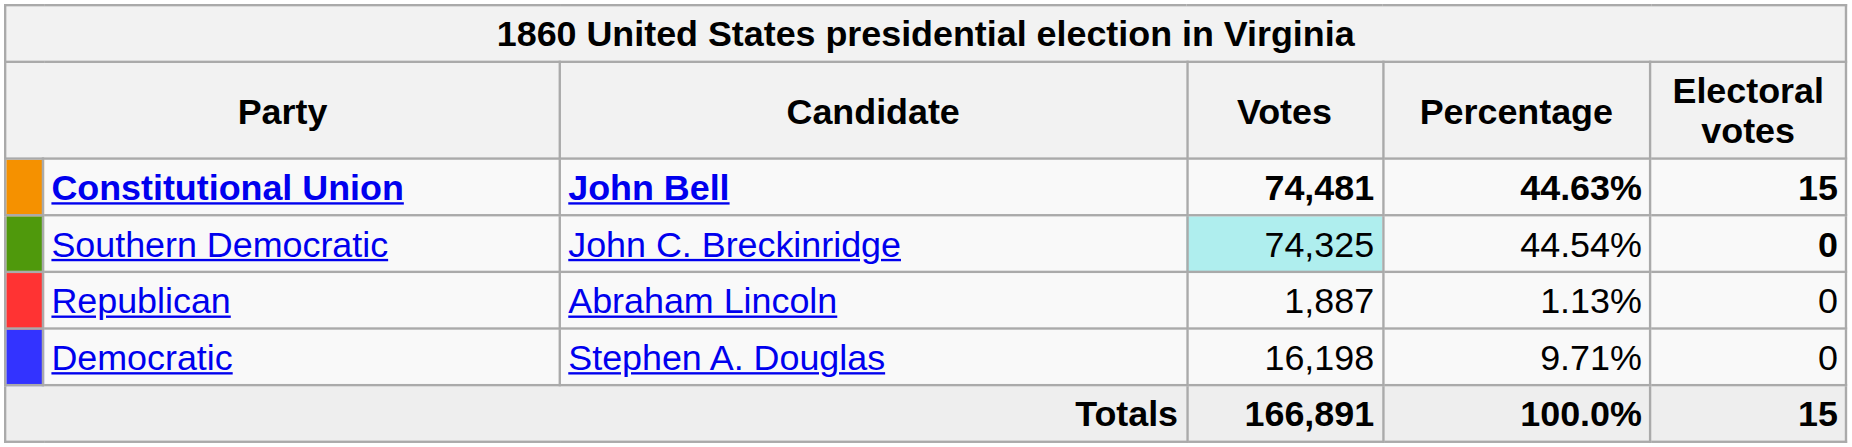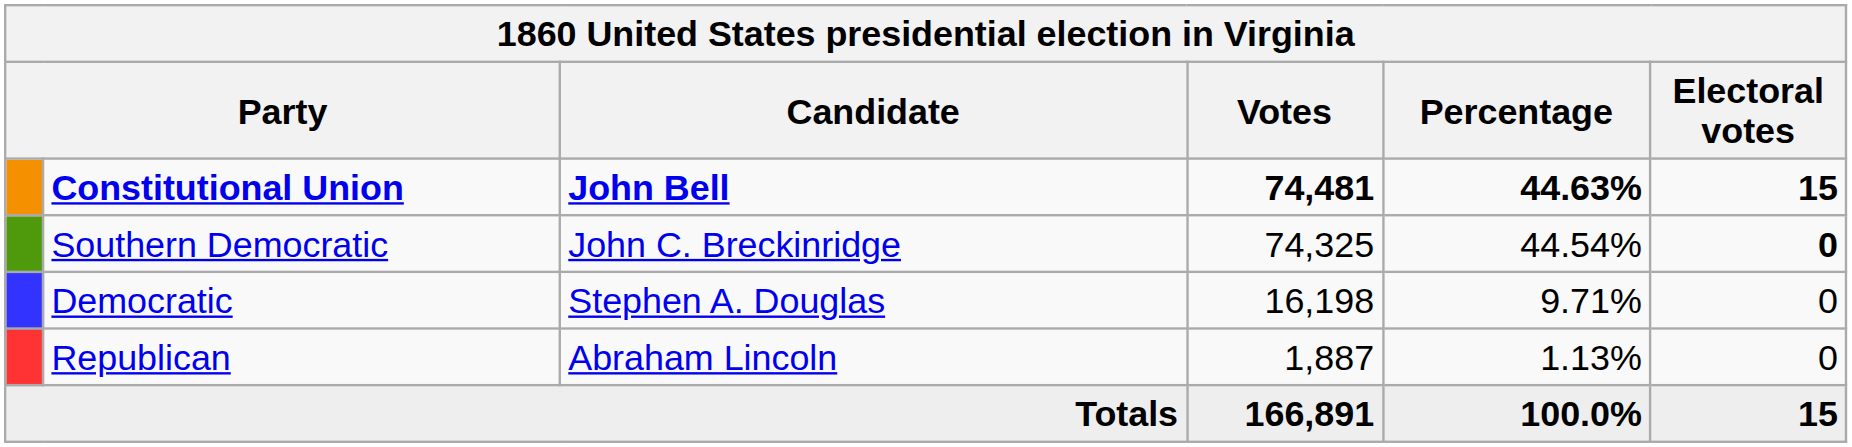Southern Democratic | Votes: paleturquoise background -> no background
rows swapped: Democratic <-> Republican
